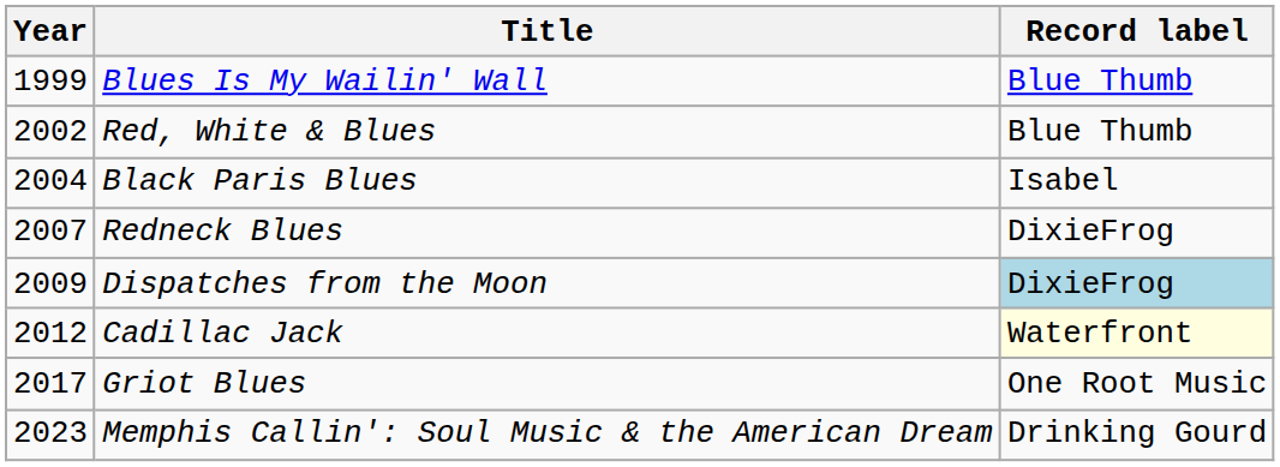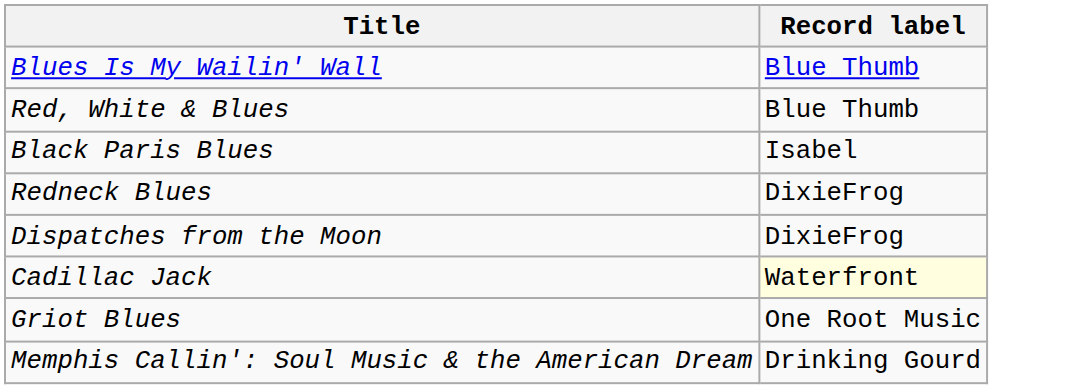- column: Year | 1999 | 2002 | 2004 | 2007 | 2009 | 2012 | 2017 | 2023
Dispatches from the Moon | Record label: lightblue background -> no background
